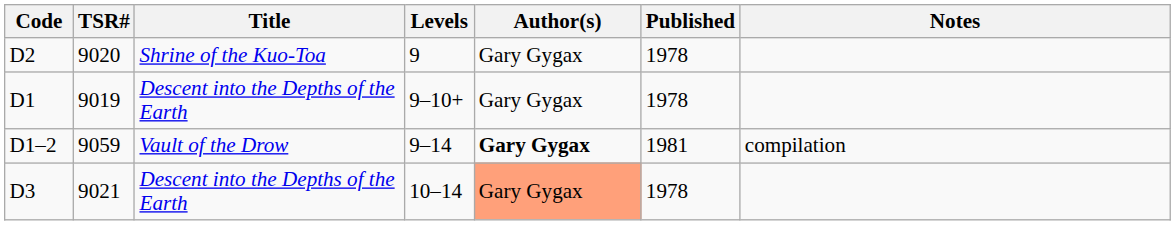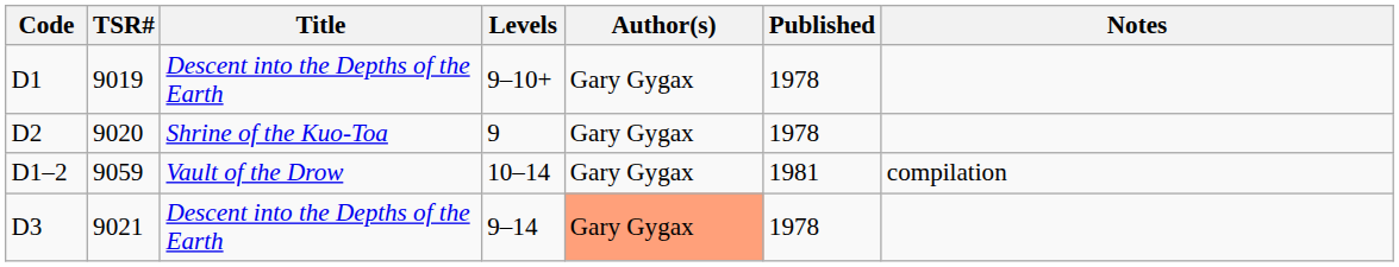rows swapped: D1 <-> D2
D1–2 | Levels: 9–14 -> 10–14
D1–2 | Author(s): bold -> normal
D3 | Levels: 10–14 -> 9–14
